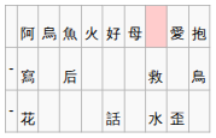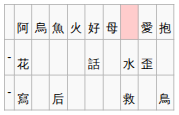rows swapped: 寫 <-> 花
